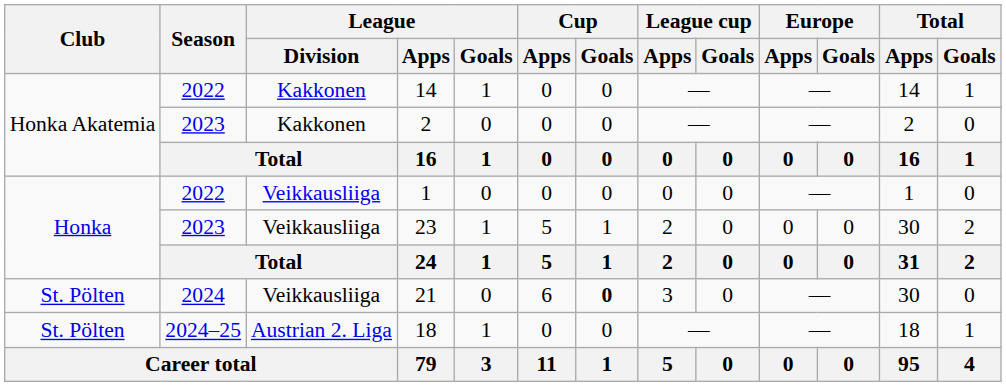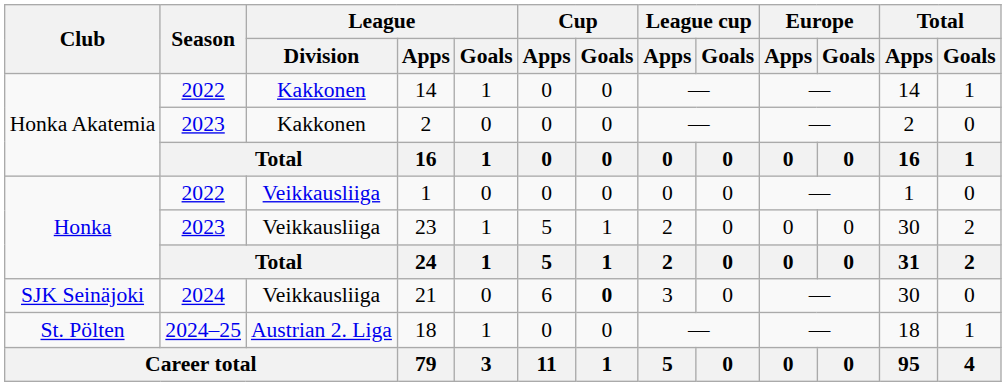21 | Club: St. Pölten -> SJK Seinäjoki
